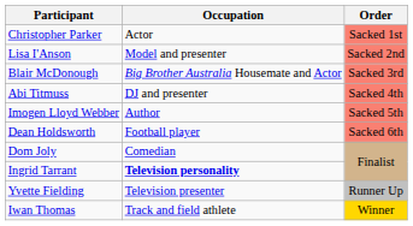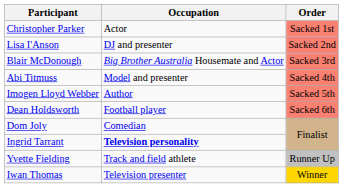Lisa I'Anson | Occupation: Model and presenter -> DJ and presenter
Abi Titmuss | Occupation: DJ and presenter -> Model and presenter
Yvette Fielding | Occupation: Television presenter -> Track and field athlete
Iwan Thomas | Occupation: Track and field athlete -> Television presenter
